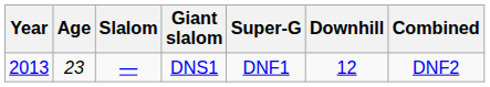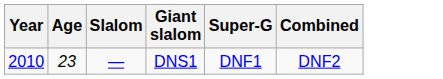- column: Downhill | 12
DNS1 | Year: 2013 -> 2010
